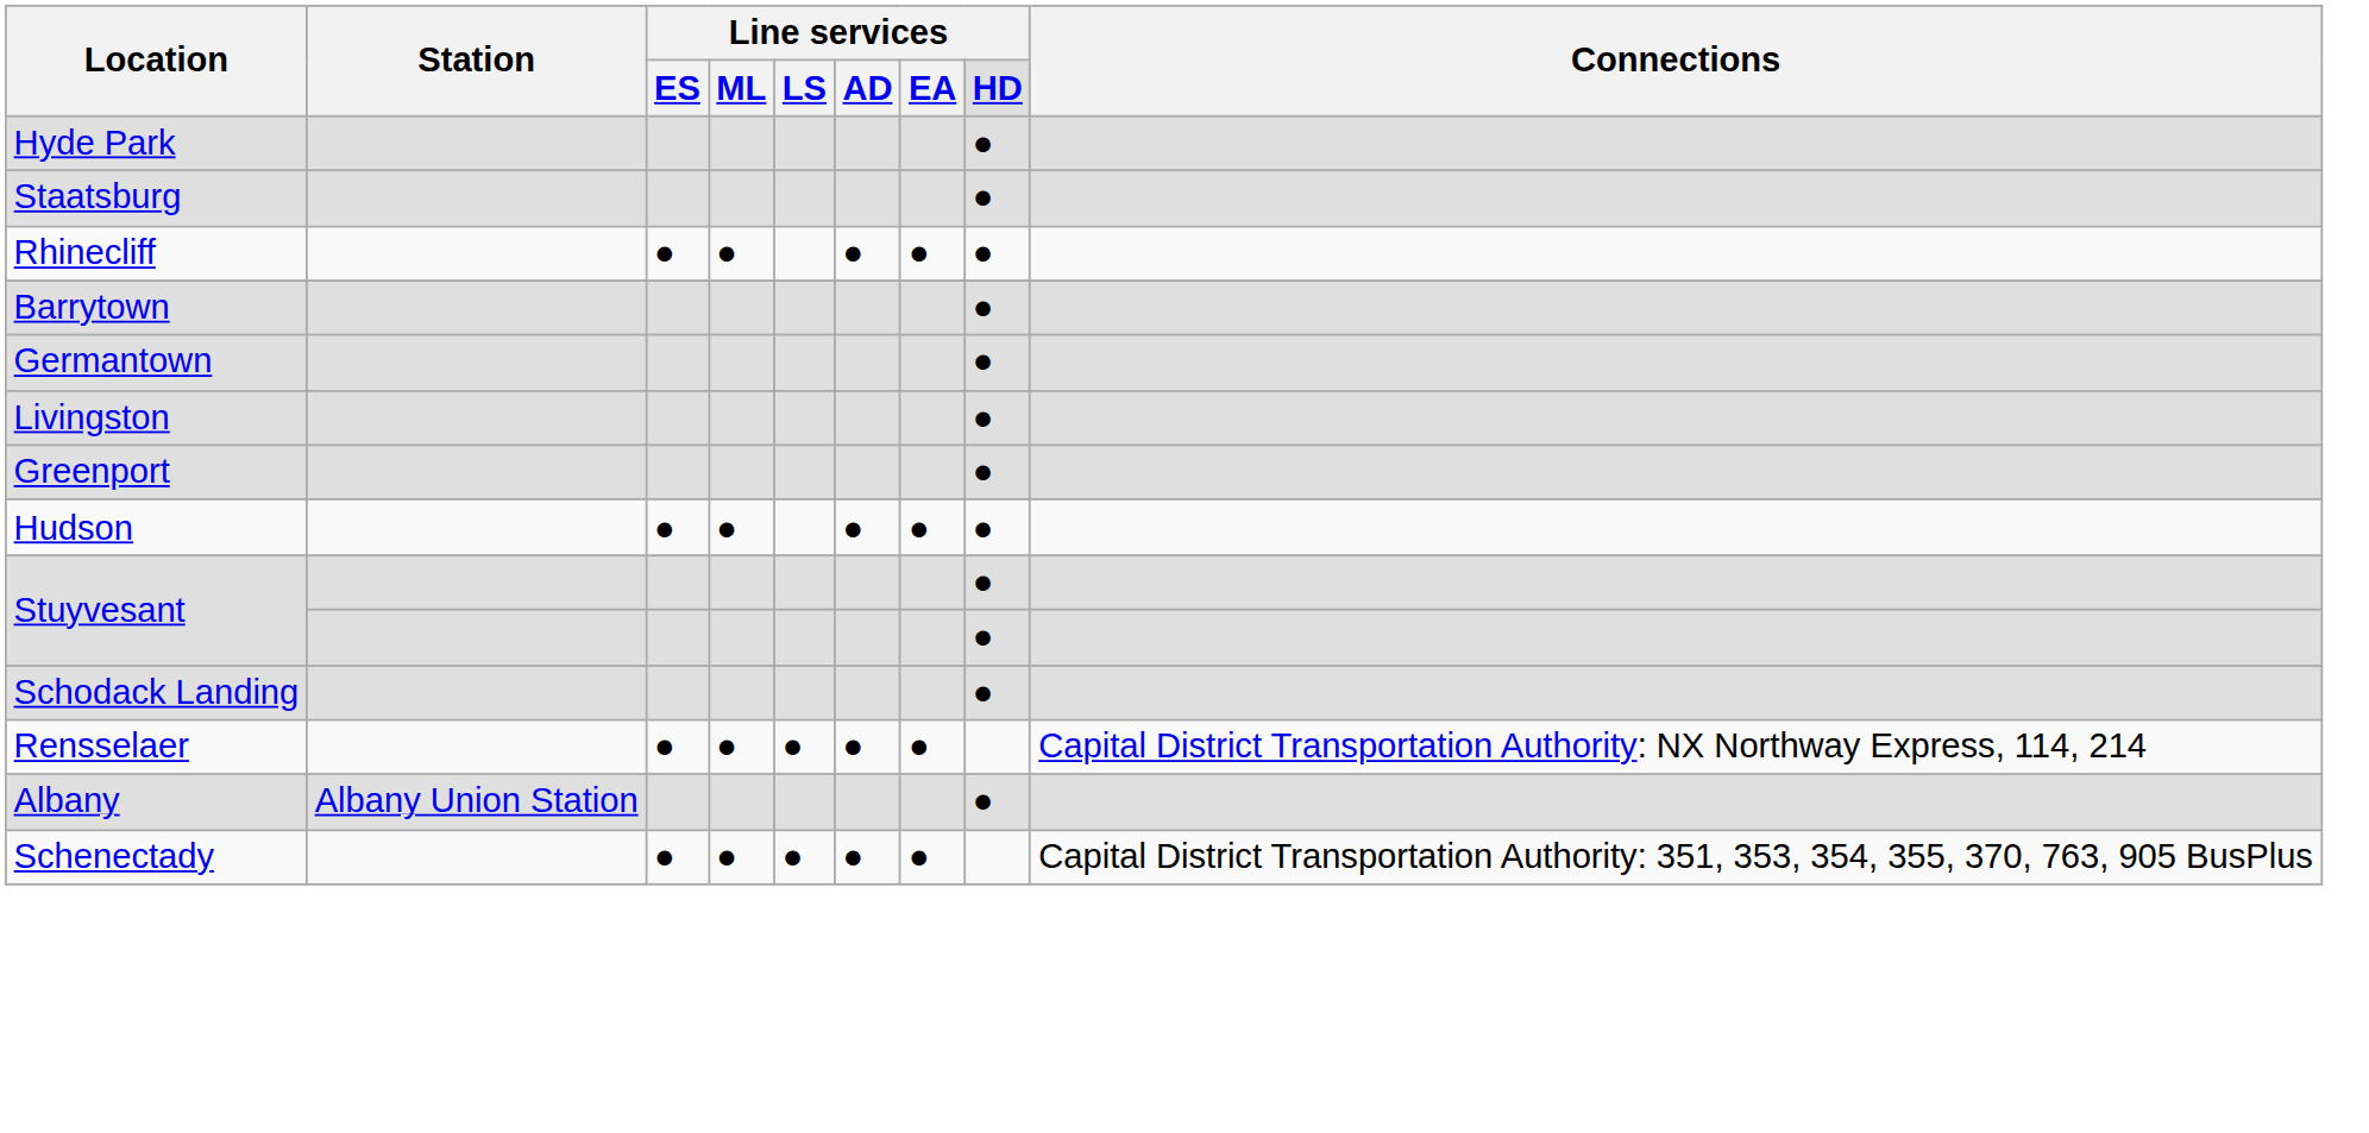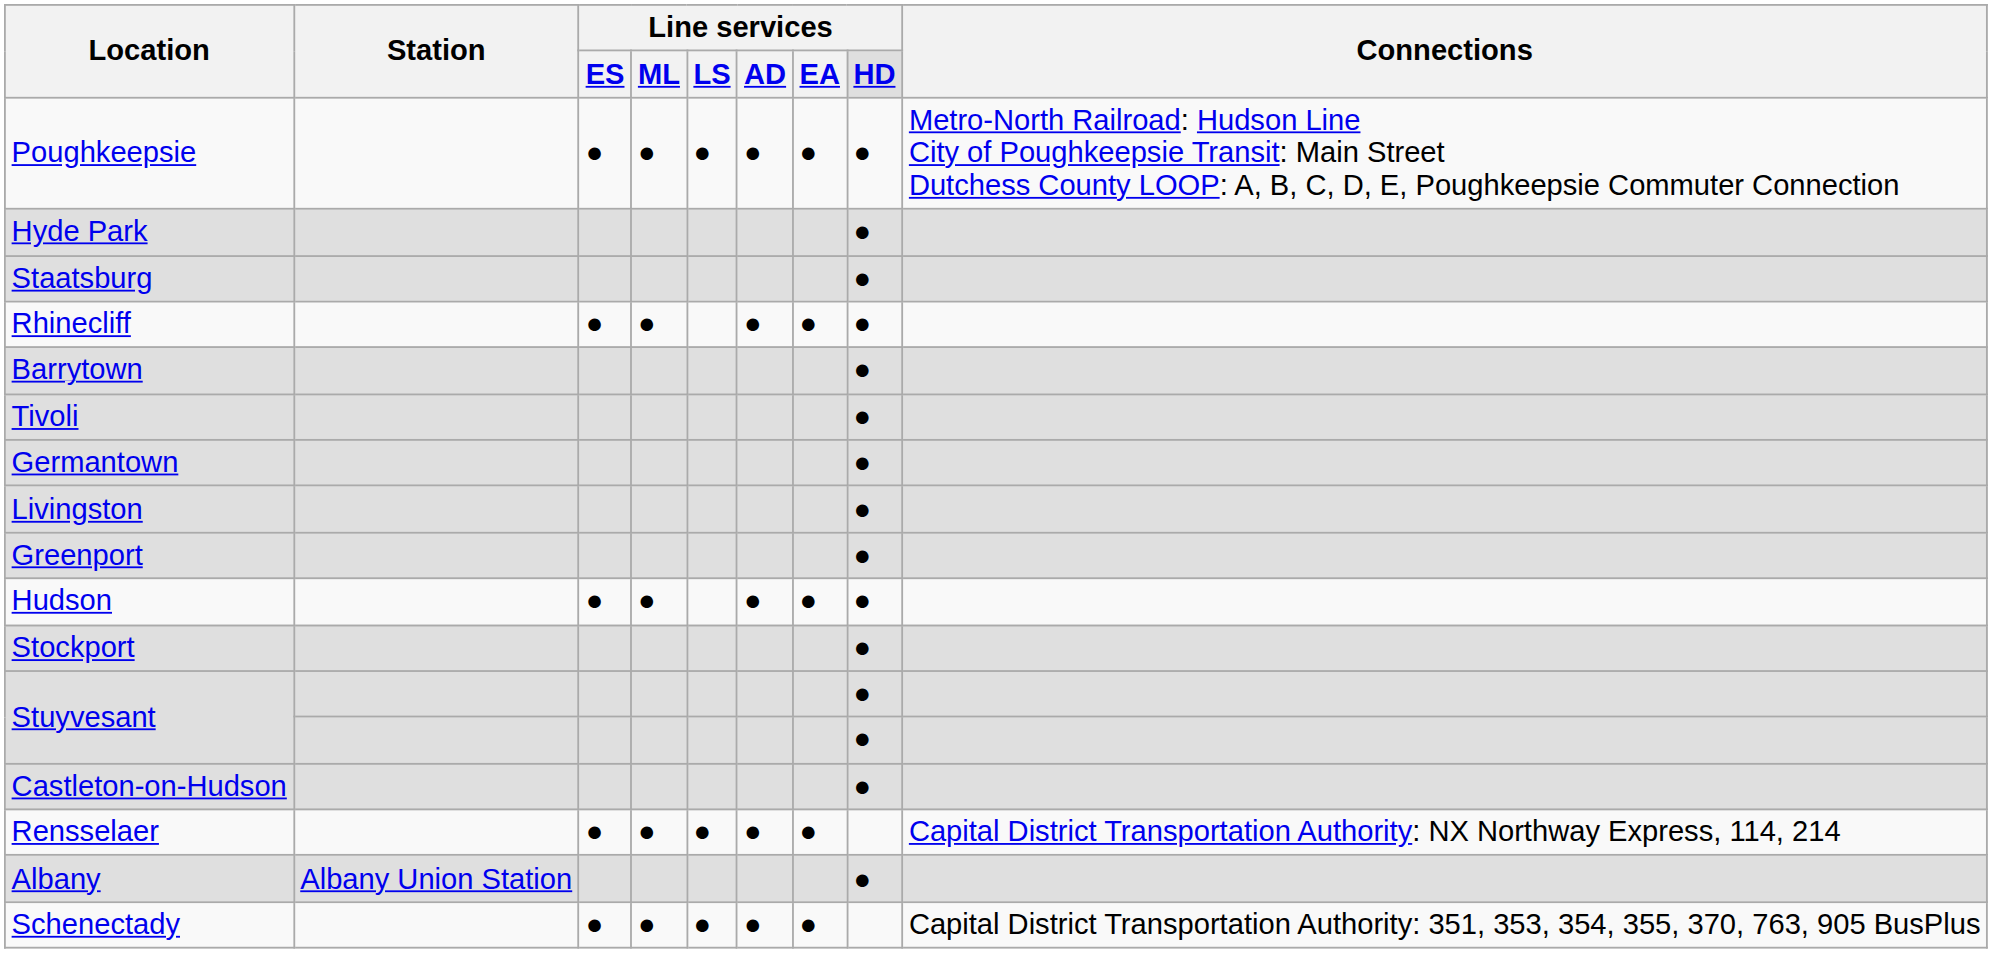+ row: Poughkeepsie | ● | ● | ● | ● | ● | ● | Metro-North Railroad: Hudson Line City of Poughkeepsie Transit: Main Street Dutchess County LOOP: A, B, C, D, E, Poughkeepsie Commuter Connection
+ row: Tivoli | ●
+ row: Stockport | ●
- row: Schodack Landing | ●
+ row: Castleton-on-Hudson | ●
